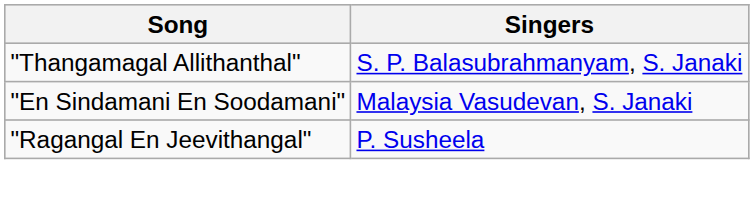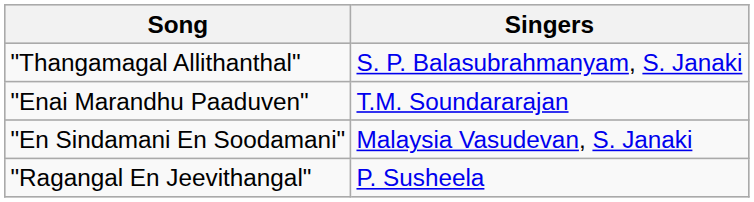+ row: "Enai Marandhu Paaduven" | T.M. Soundararajan
